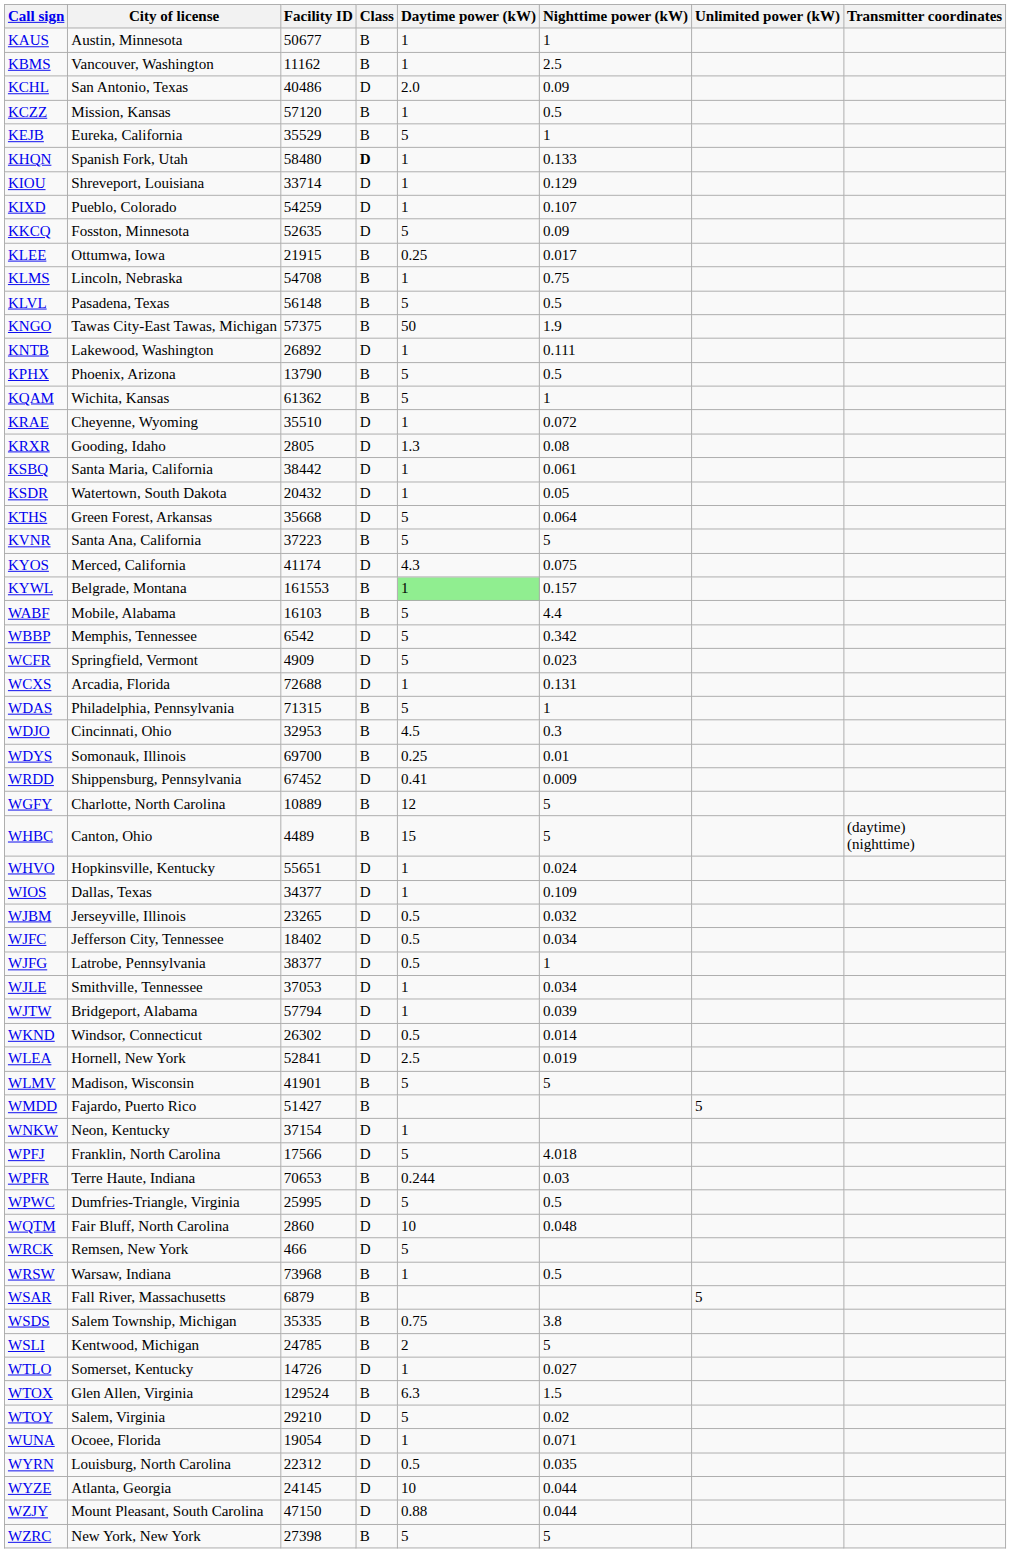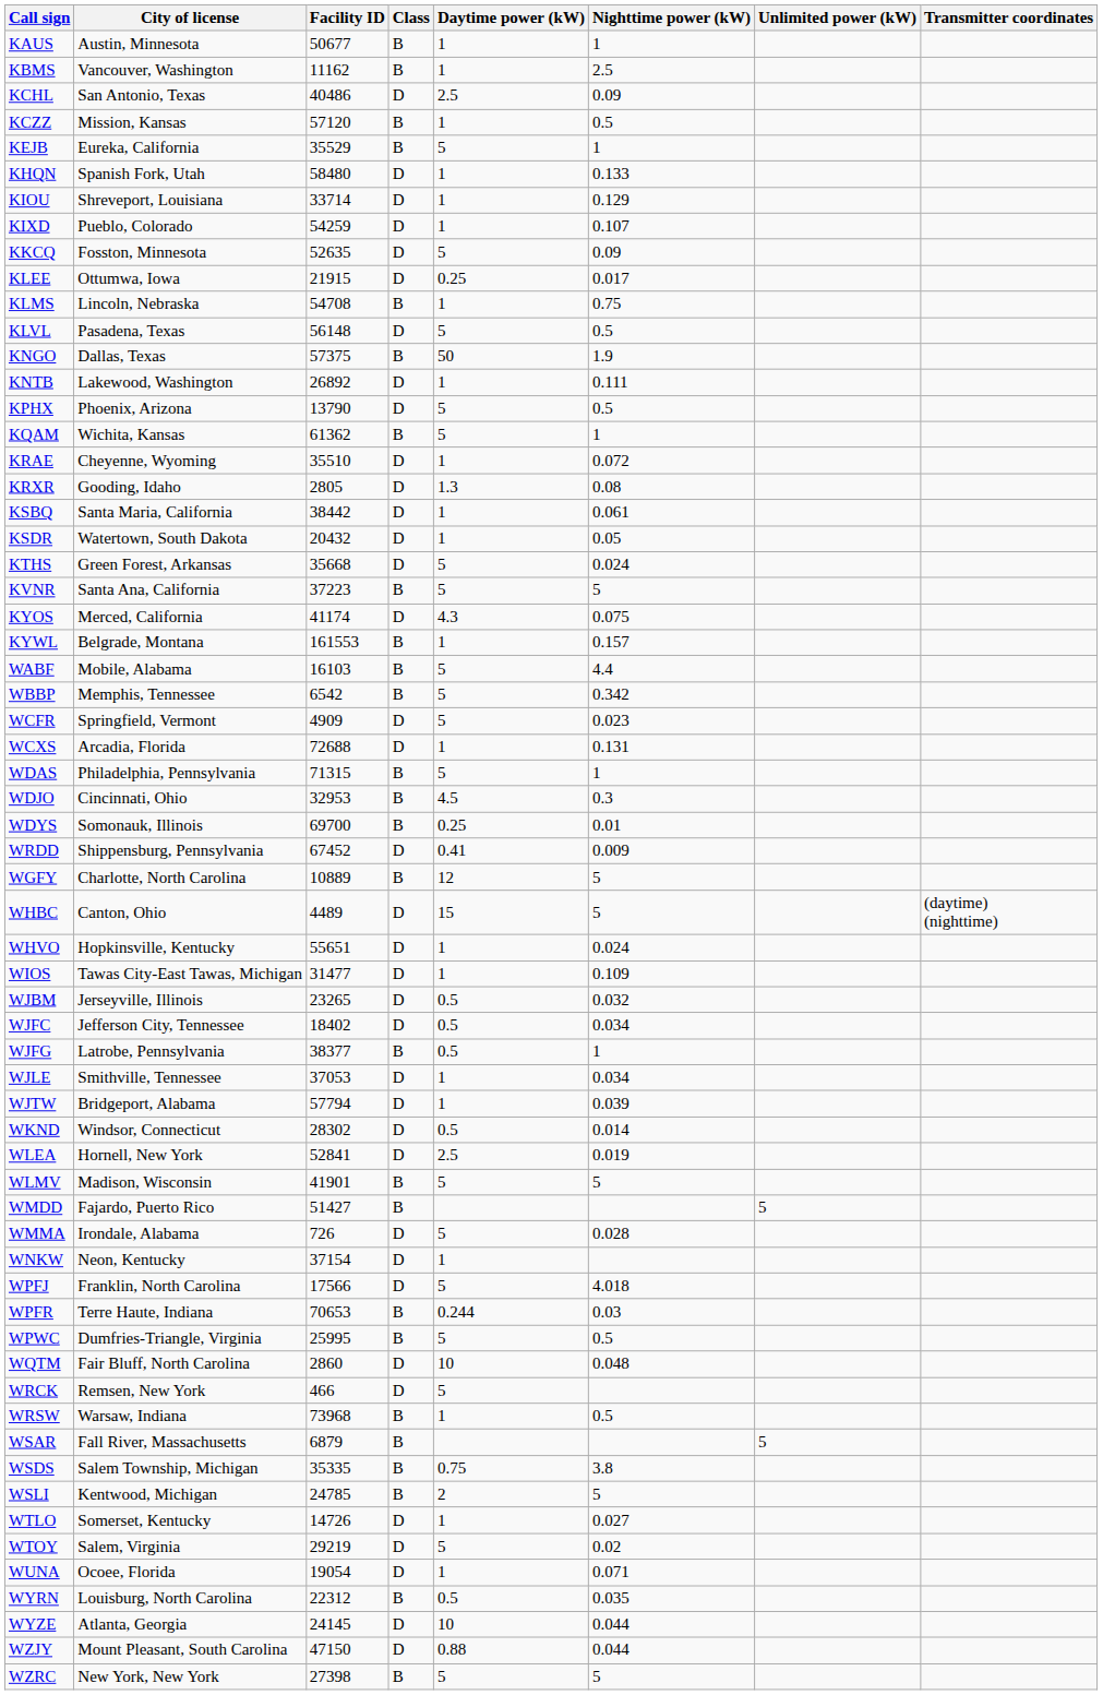KCHL | Daytime power (kW): 2.0 -> 2.5
KHQN | Class: bold -> normal
KLEE | Class: B -> D
KLVL | Class: B -> D
KNGO | City of license: Tawas City-East Tawas, Michigan -> Dallas, Texas
KPHX | Class: B -> D
KTHS | Nighttime power (kW): 0.064 -> 0.024
KYWL | Daytime power (kW): lightgreen background -> no background
WBBP | Class: D -> B
WHBC | Class: B -> D
WIOS | City of license: Dallas, Texas -> Tawas City-East Tawas, Michigan
WIOS | Facility ID: 34377 -> 31477
WJFG | Class: D -> B
WKND | Facility ID: 26302 -> 28302
+ row: WMMA | Irondale, Alabama | 726 | D | 5 | 0.028
WPWC | Class: D -> B
- row: WTOX | Glen Allen, Virginia | 129524 | B | 6.3 | 1.5
WTOY | Facility ID: 29210 -> 29219
WYRN | Class: D -> B
